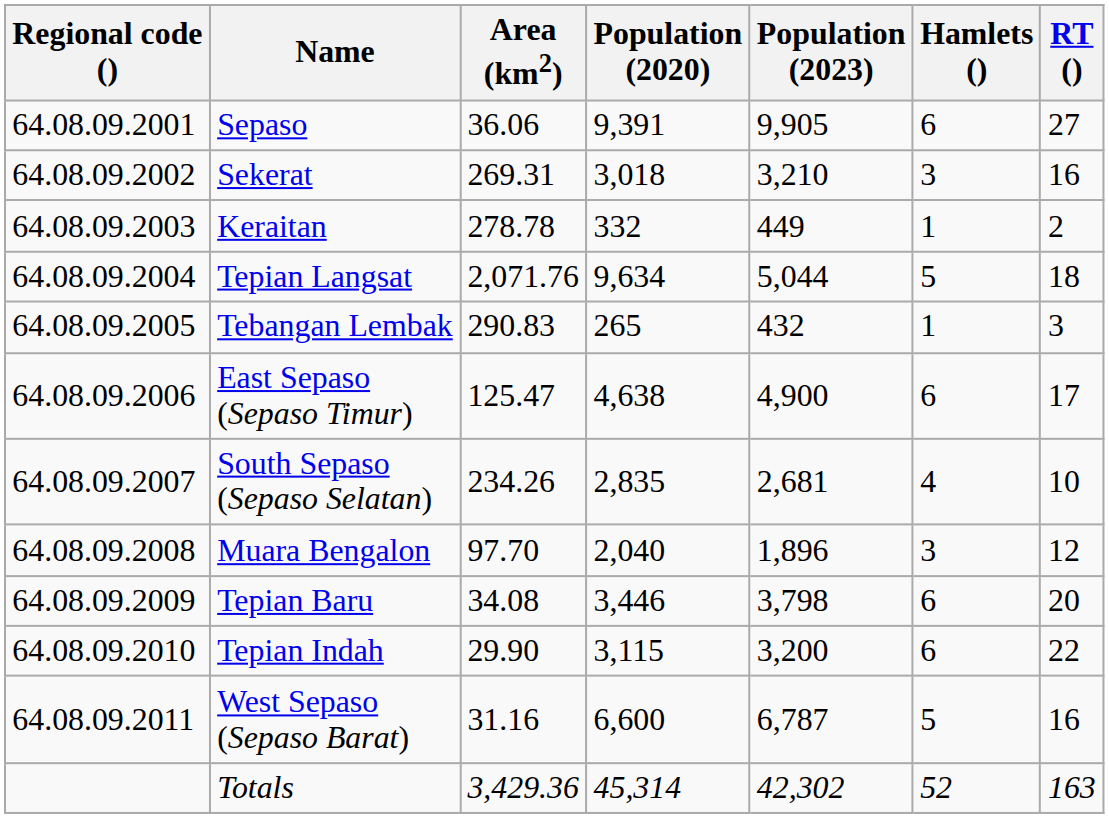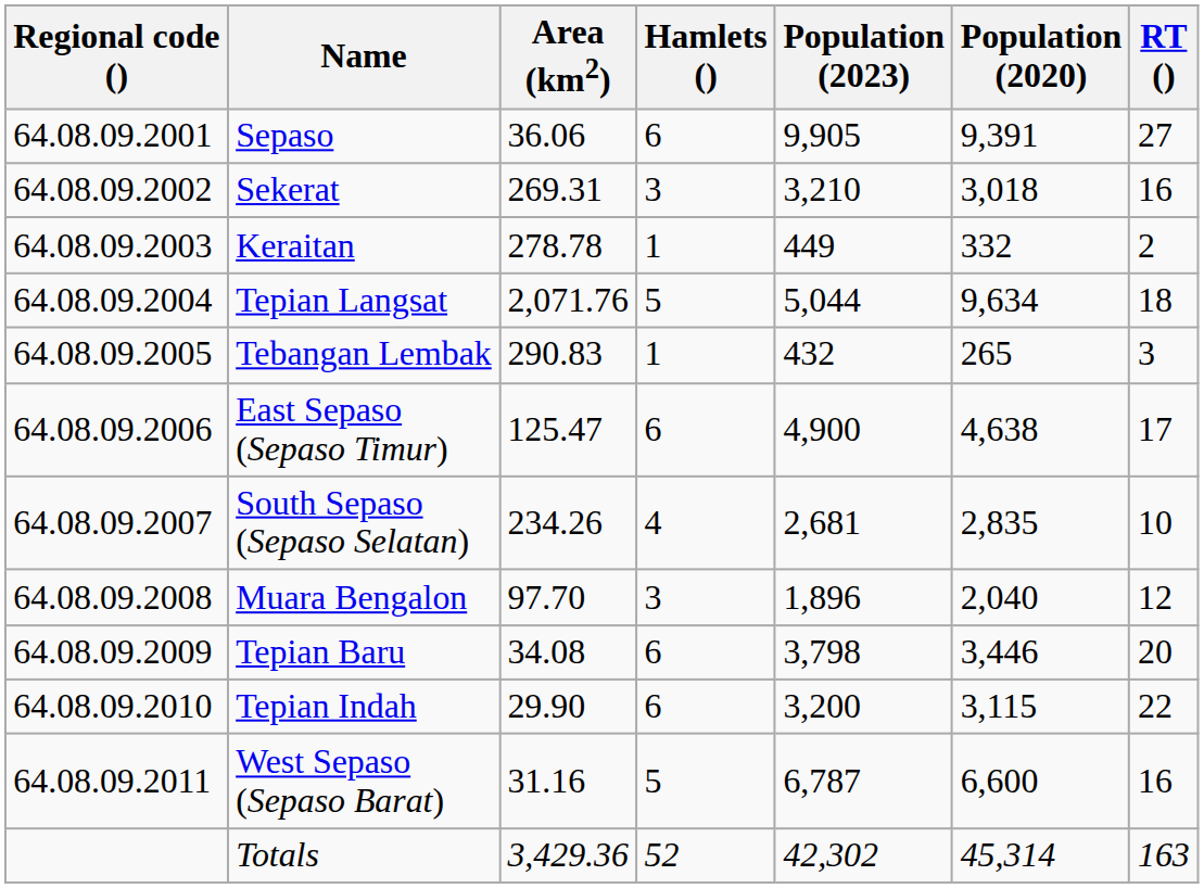columns swapped: Population (2020) <-> Hamlets ()
